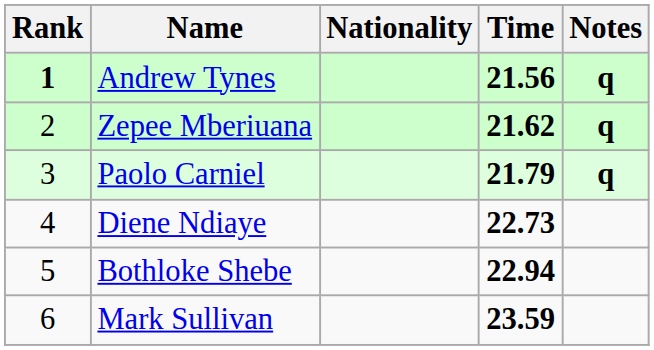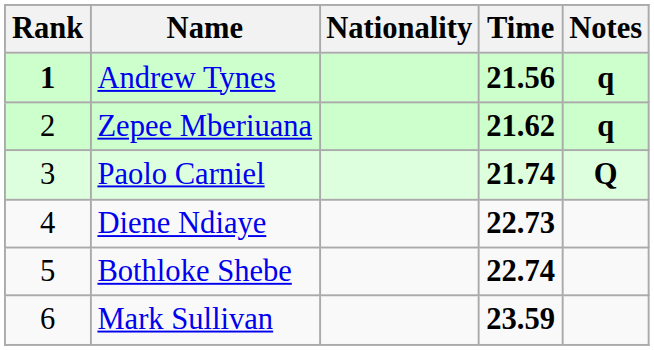Paolo Carniel | Time: 21.79 -> 21.74
Paolo Carniel | Notes: q -> Q
Bothloke Shebe | Time: 22.94 -> 22.74
